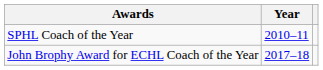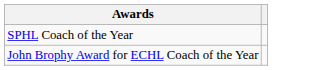- column: Year | 2010–11 | 2017–18
